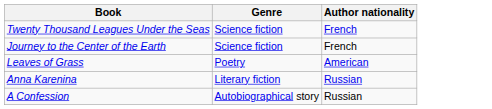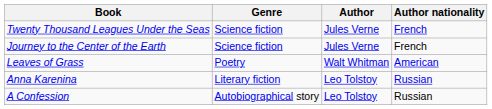+ column: Author | Jules Verne | Jules Verne | Walt Whitman | Leo Tolstoy | Leo Tolstoy
